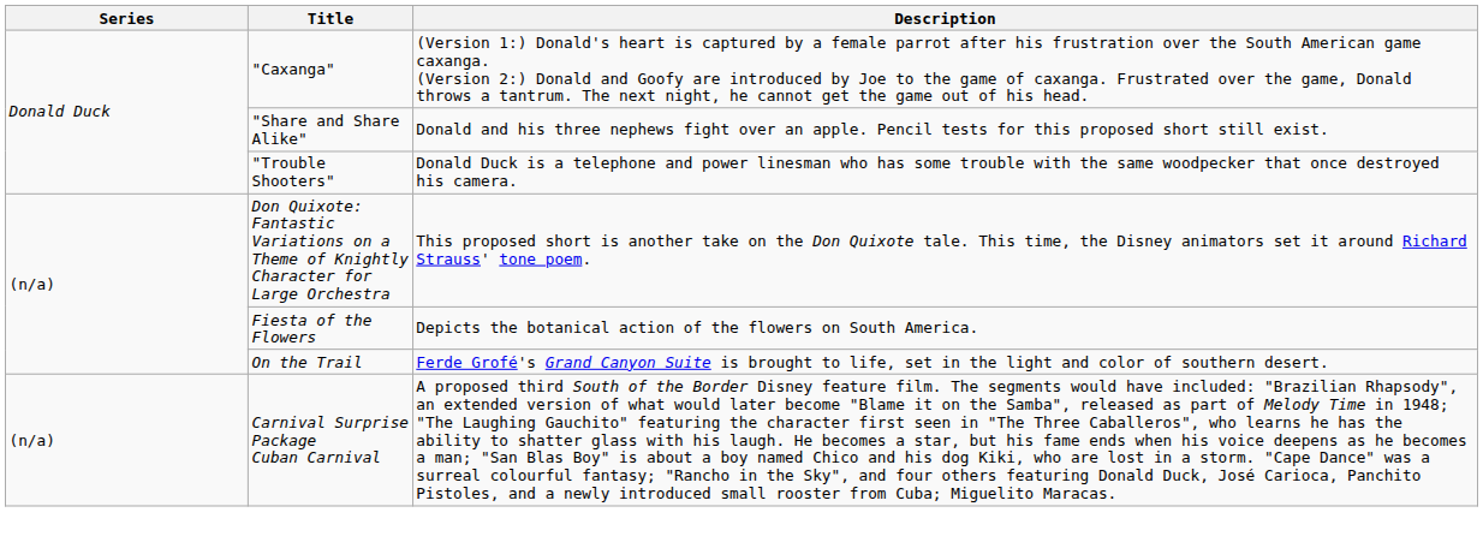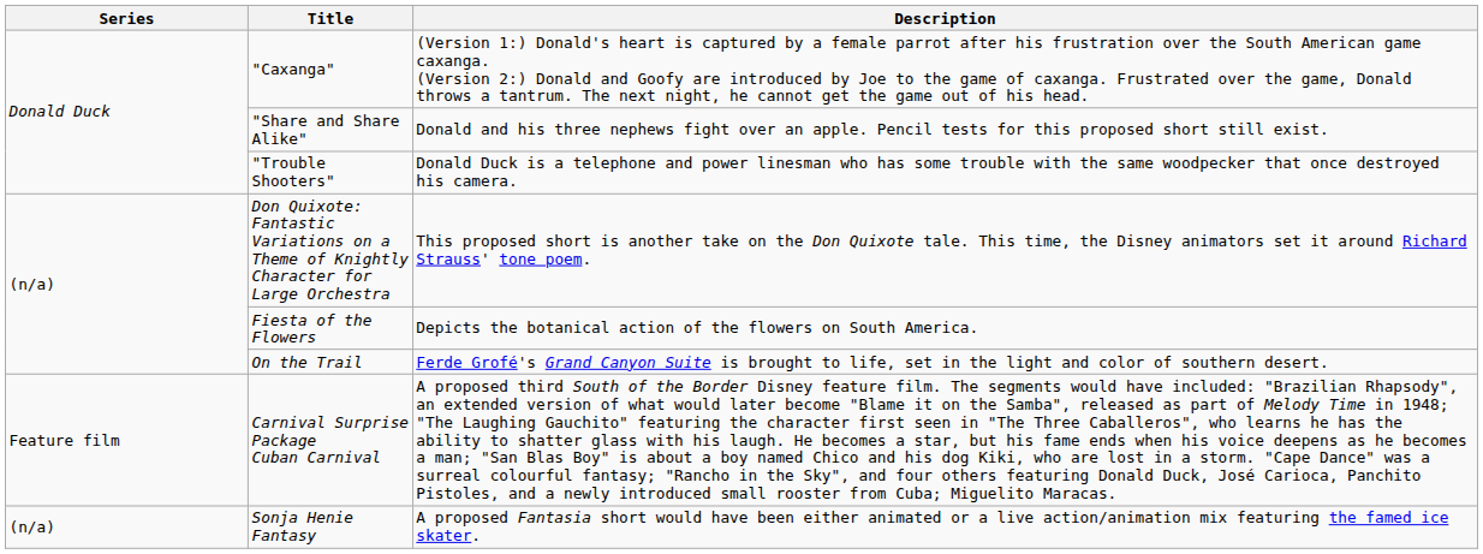Carnival Surprise Package Cuban Carnival | Series: (n/a) -> Feature film
+ row: (n/a) | Sonja Henie Fantasy | A proposed Fantasia short would have been either animated or a live action/animation mix featuring the famed ice skater.
